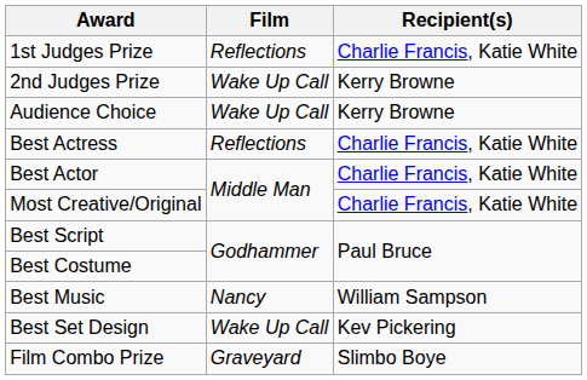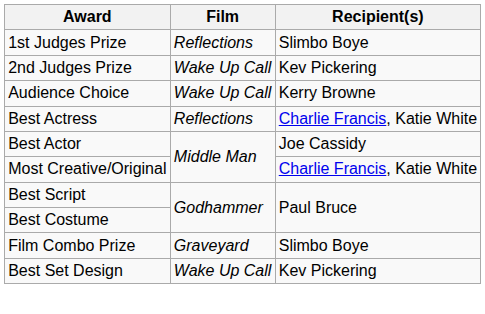1st Judges Prize | Recipient(s): Charlie Francis, Katie White -> Slimbo Boye
2nd Judges Prize | Recipient(s): Kerry Browne -> Kev Pickering
Best Actor | Recipient(s): Charlie Francis, Katie White -> Joe Cassidy
- row: Best Music | Nancy | William Sampson
rows swapped: Best Set Design <-> Film Combo Prize
